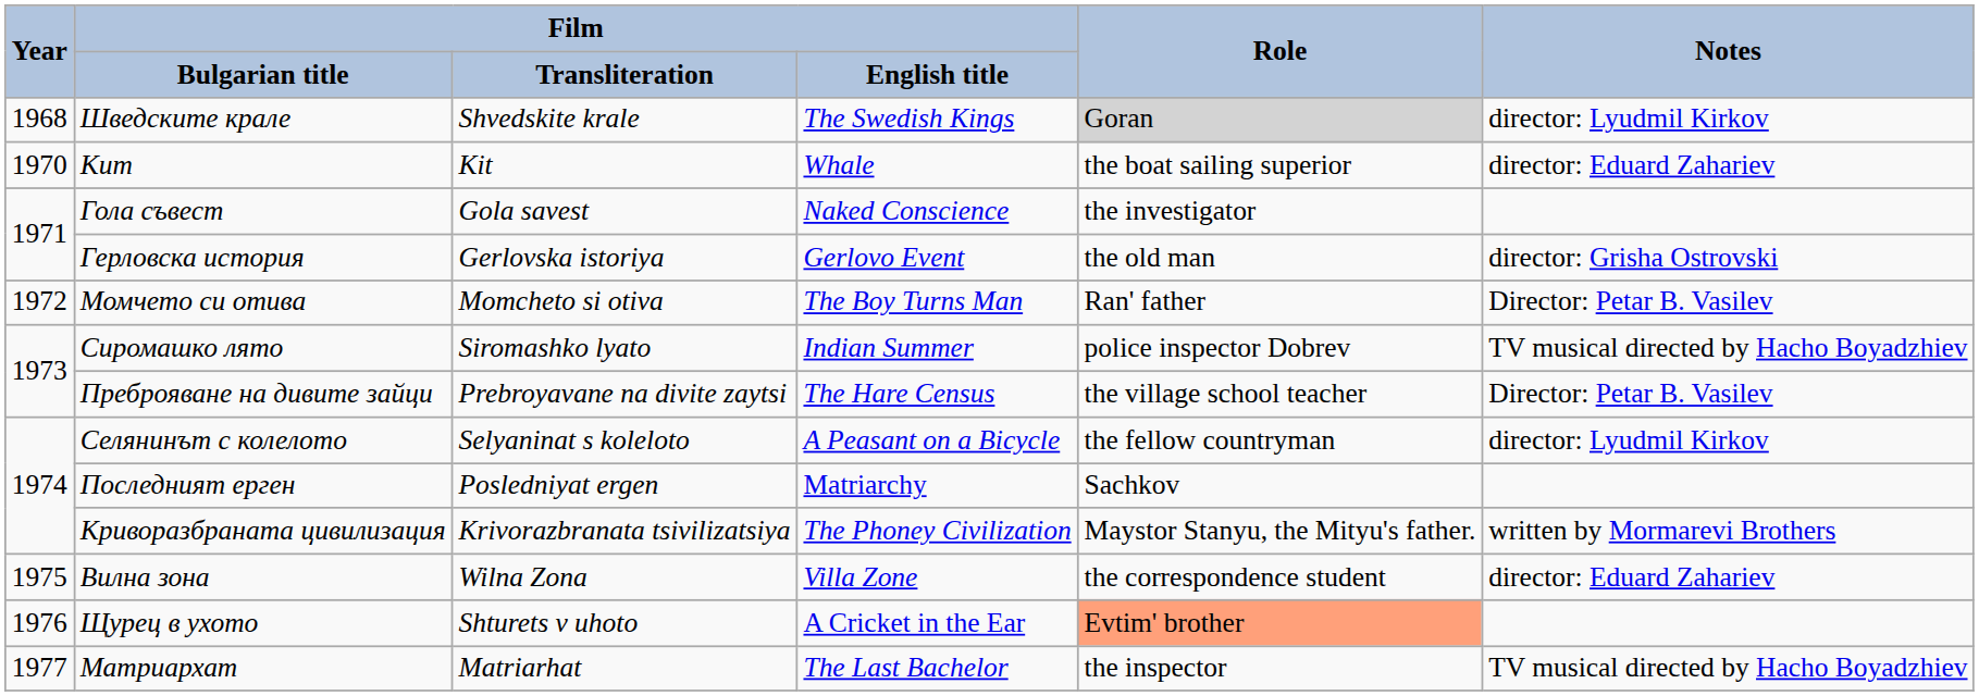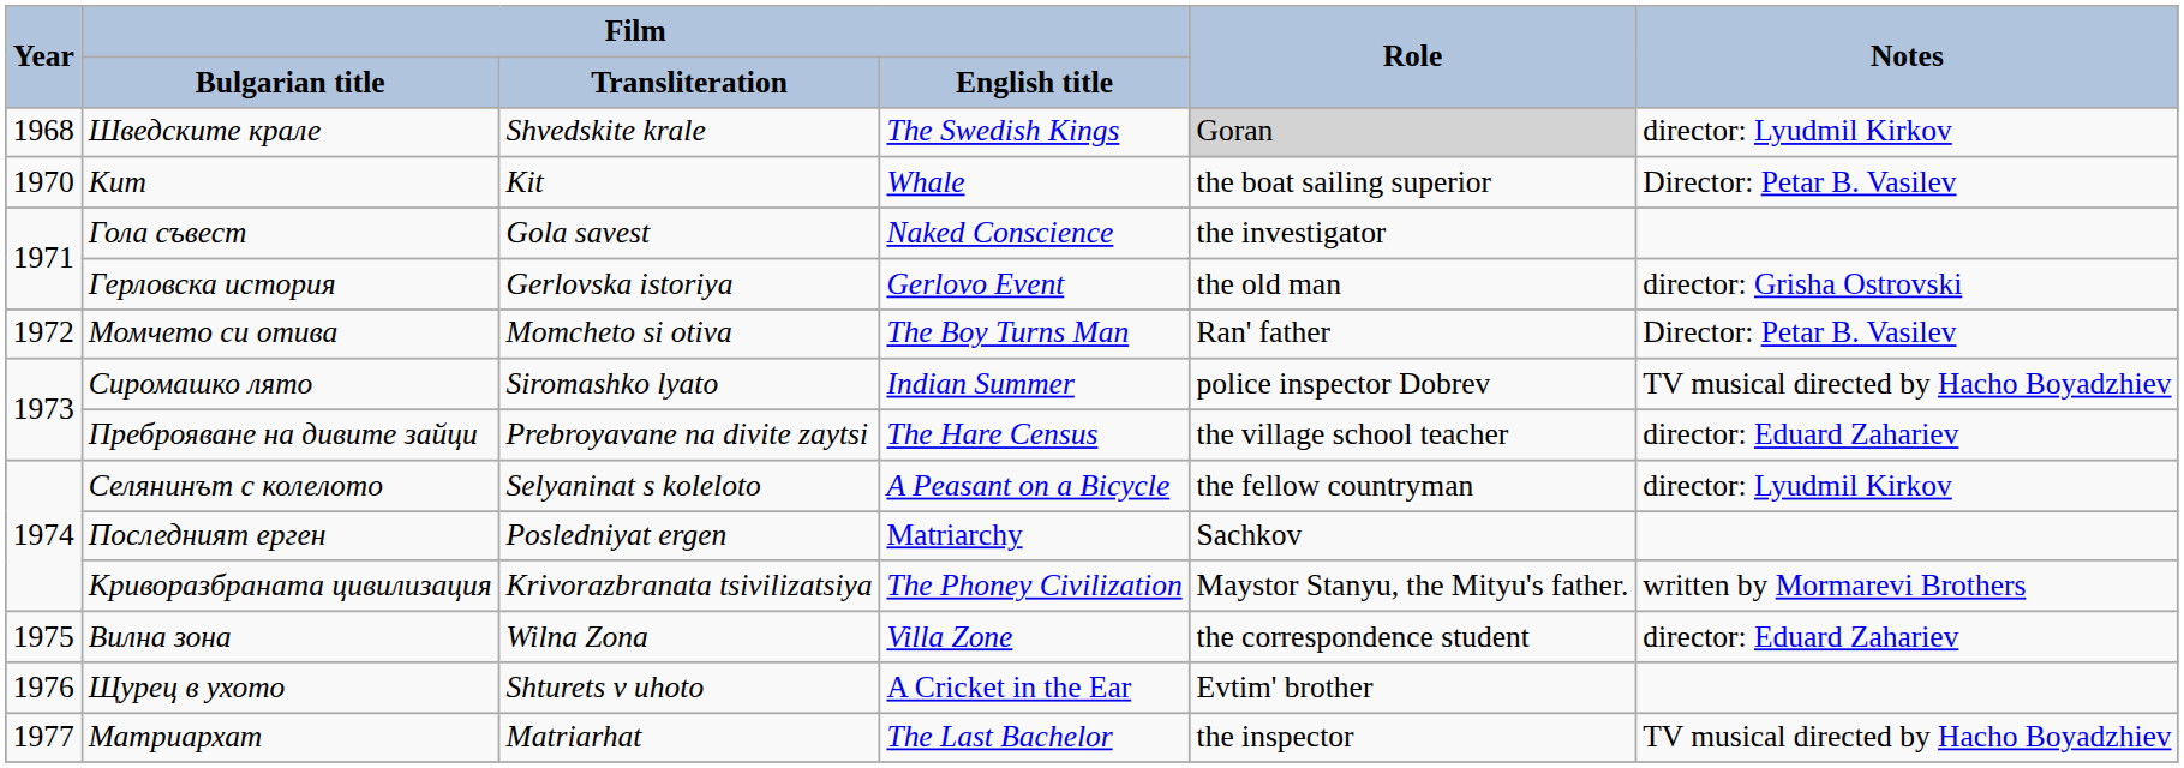Кит | Notes: director: Eduard Zahariev -> Director: Petar B. Vasilev
Преброяване на дивите зайци | Notes: Director: Petar B. Vasilev -> director: Eduard Zahariev
Щурец в ухото | Role: lightsalmon background -> no background
